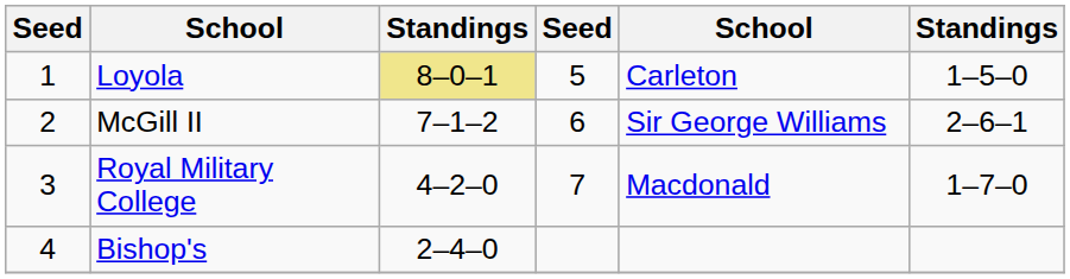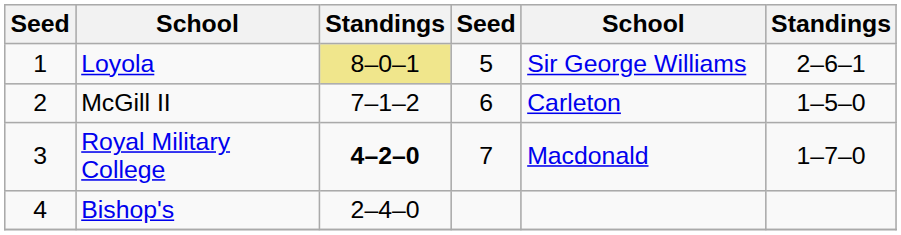Loyola | column 5: Carleton -> Sir George Williams
Loyola | column 6: 1–5–0 -> 2–6–1
McGill II | column 5: Sir George Williams -> Carleton
McGill II | column 6: 2–6–1 -> 1–5–0
Royal Military College | column 3: normal -> bold
